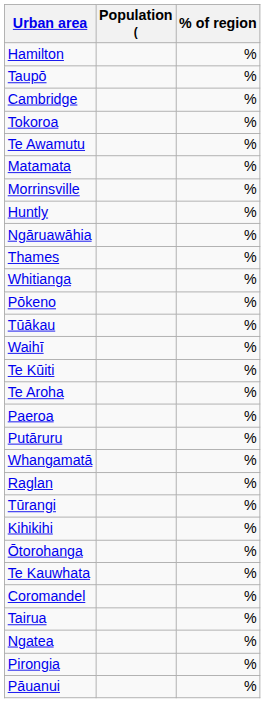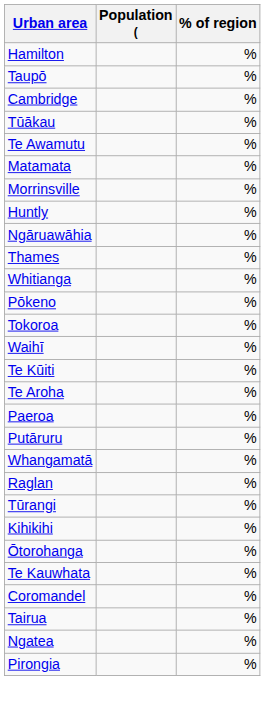rows swapped: Tokoroa <-> Tūākau
- row: Pāuanui | %
